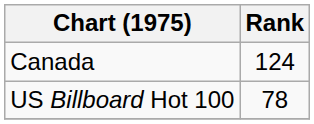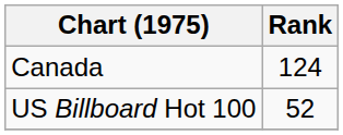US Billboard Hot 100 | Rank: 78 -> 52
